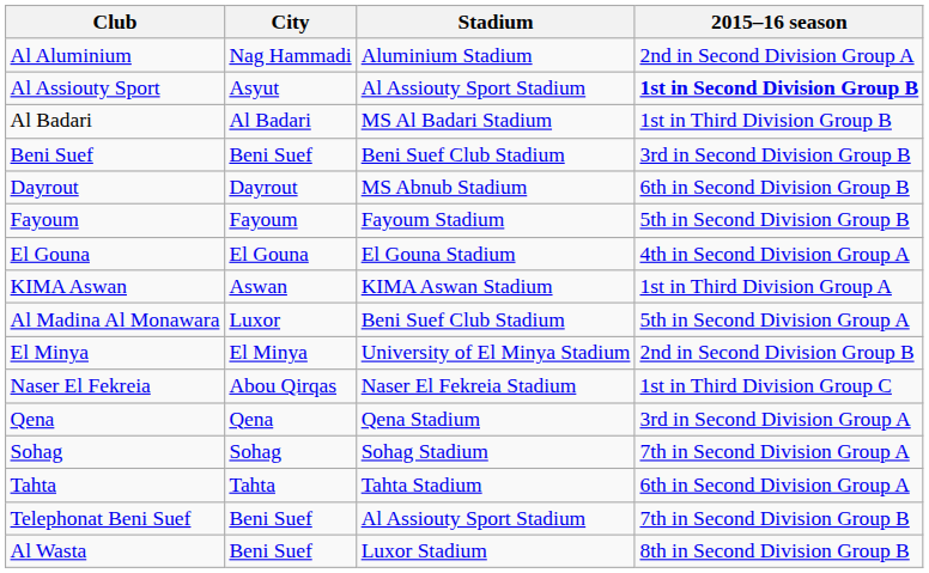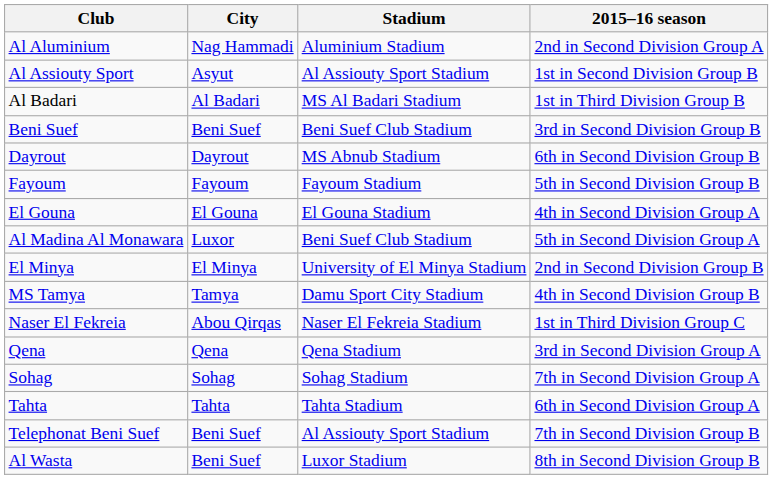Al Assiouty Sport | 2015–16 season: bold -> normal
- row: KIMA Aswan | Aswan | KIMA Aswan Stadium | 1st in Third Division Group A
+ row: MS Tamya | Tamya | Damu Sport City Stadium | 4th in Second Division Group B
